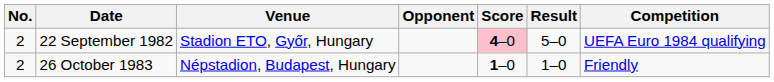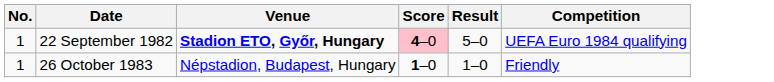- column: Opponent
22 September 1982 | No.: 2 -> 1
22 September 1982 | Venue: normal -> bold
26 October 1983 | No.: 2 -> 1
